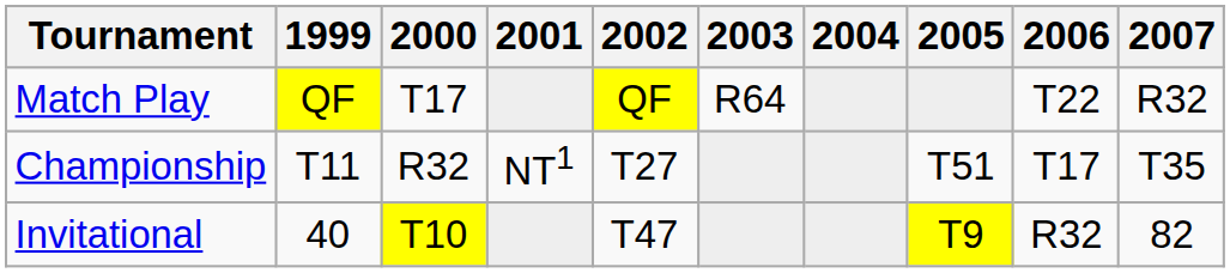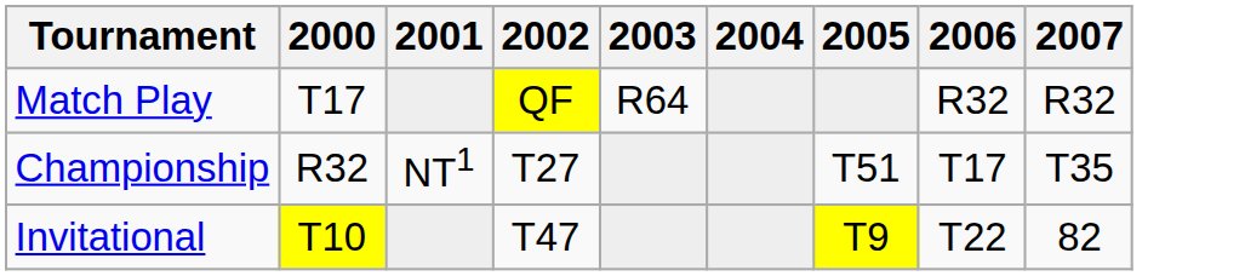- column: 1999 | QF | T11 | 40
Match Play | 2006: T22 -> R32
Invitational | 2006: R32 -> T22
